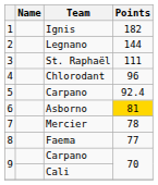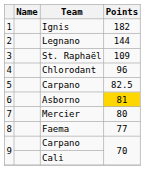St. Raphaël | Points: 111 -> 109
5 / Carpano | Points: 92.4 -> 82.5
Mercier | Points: 78 -> 80
